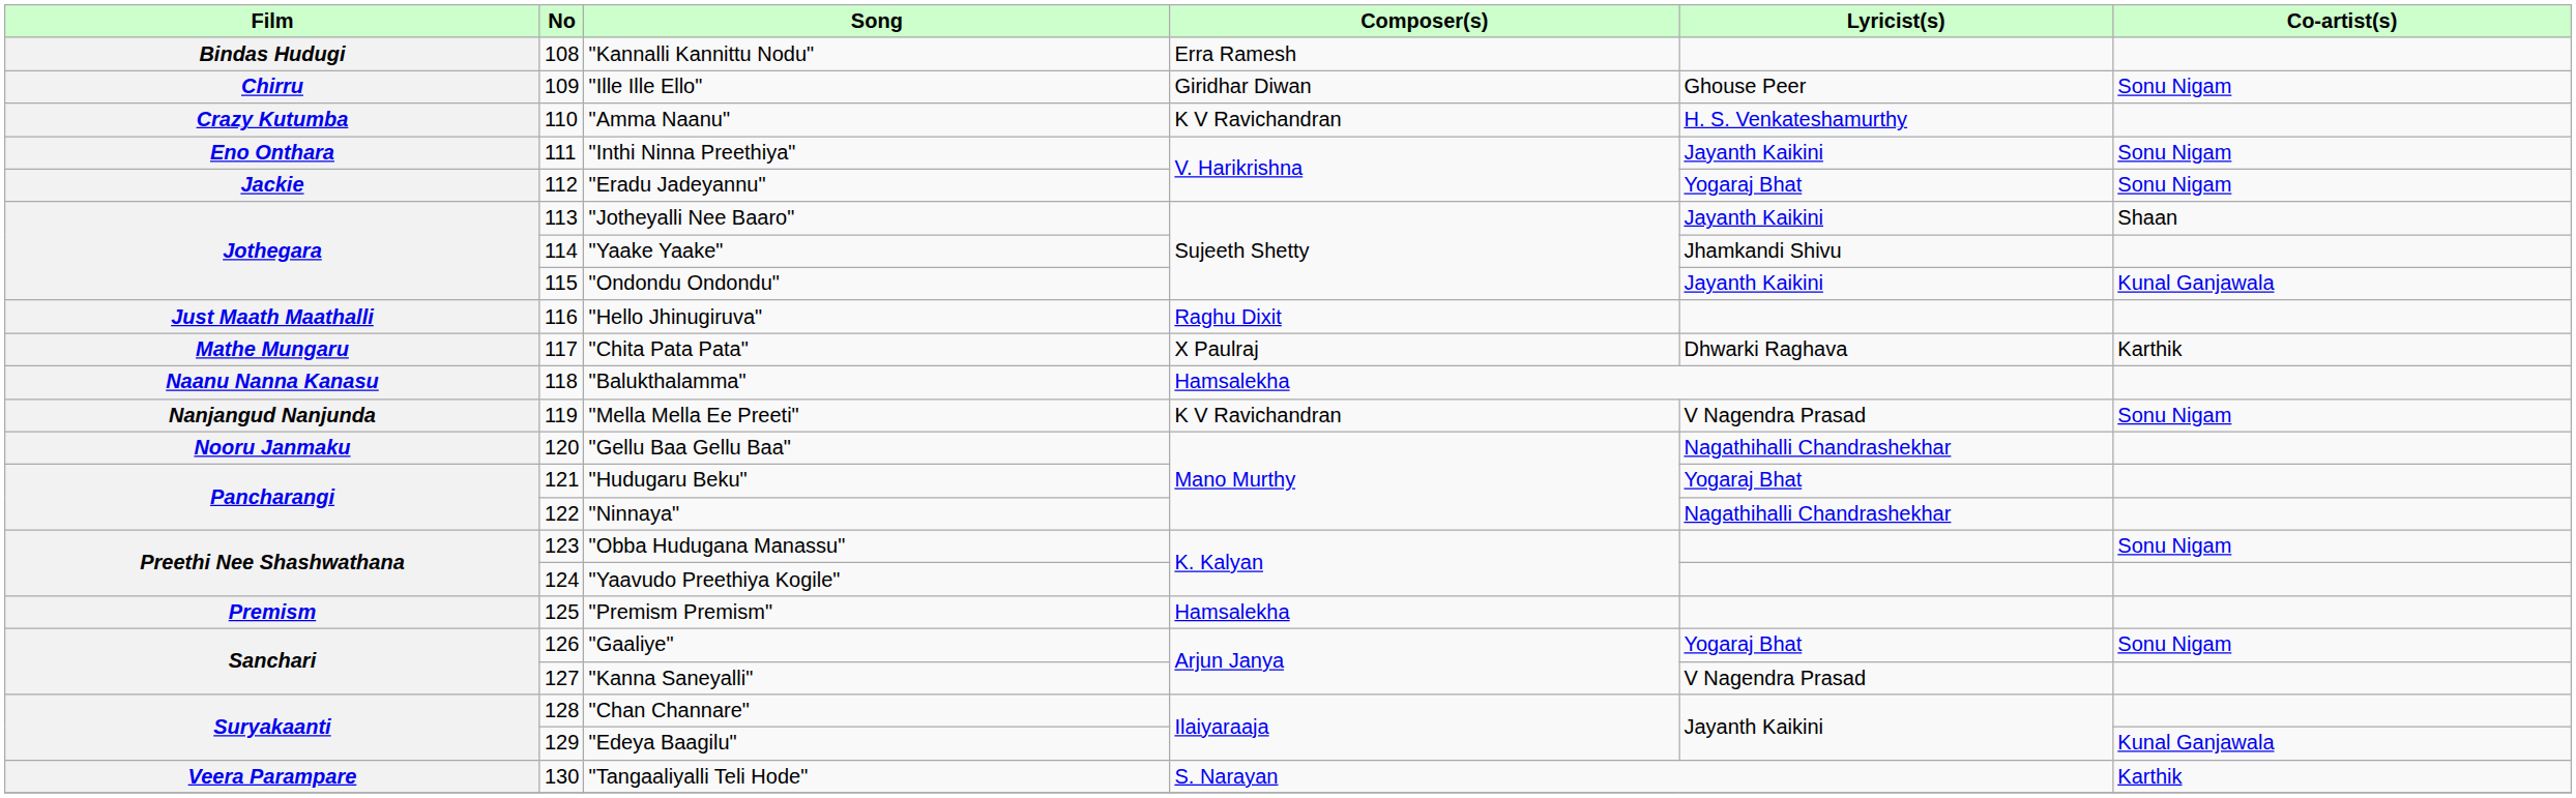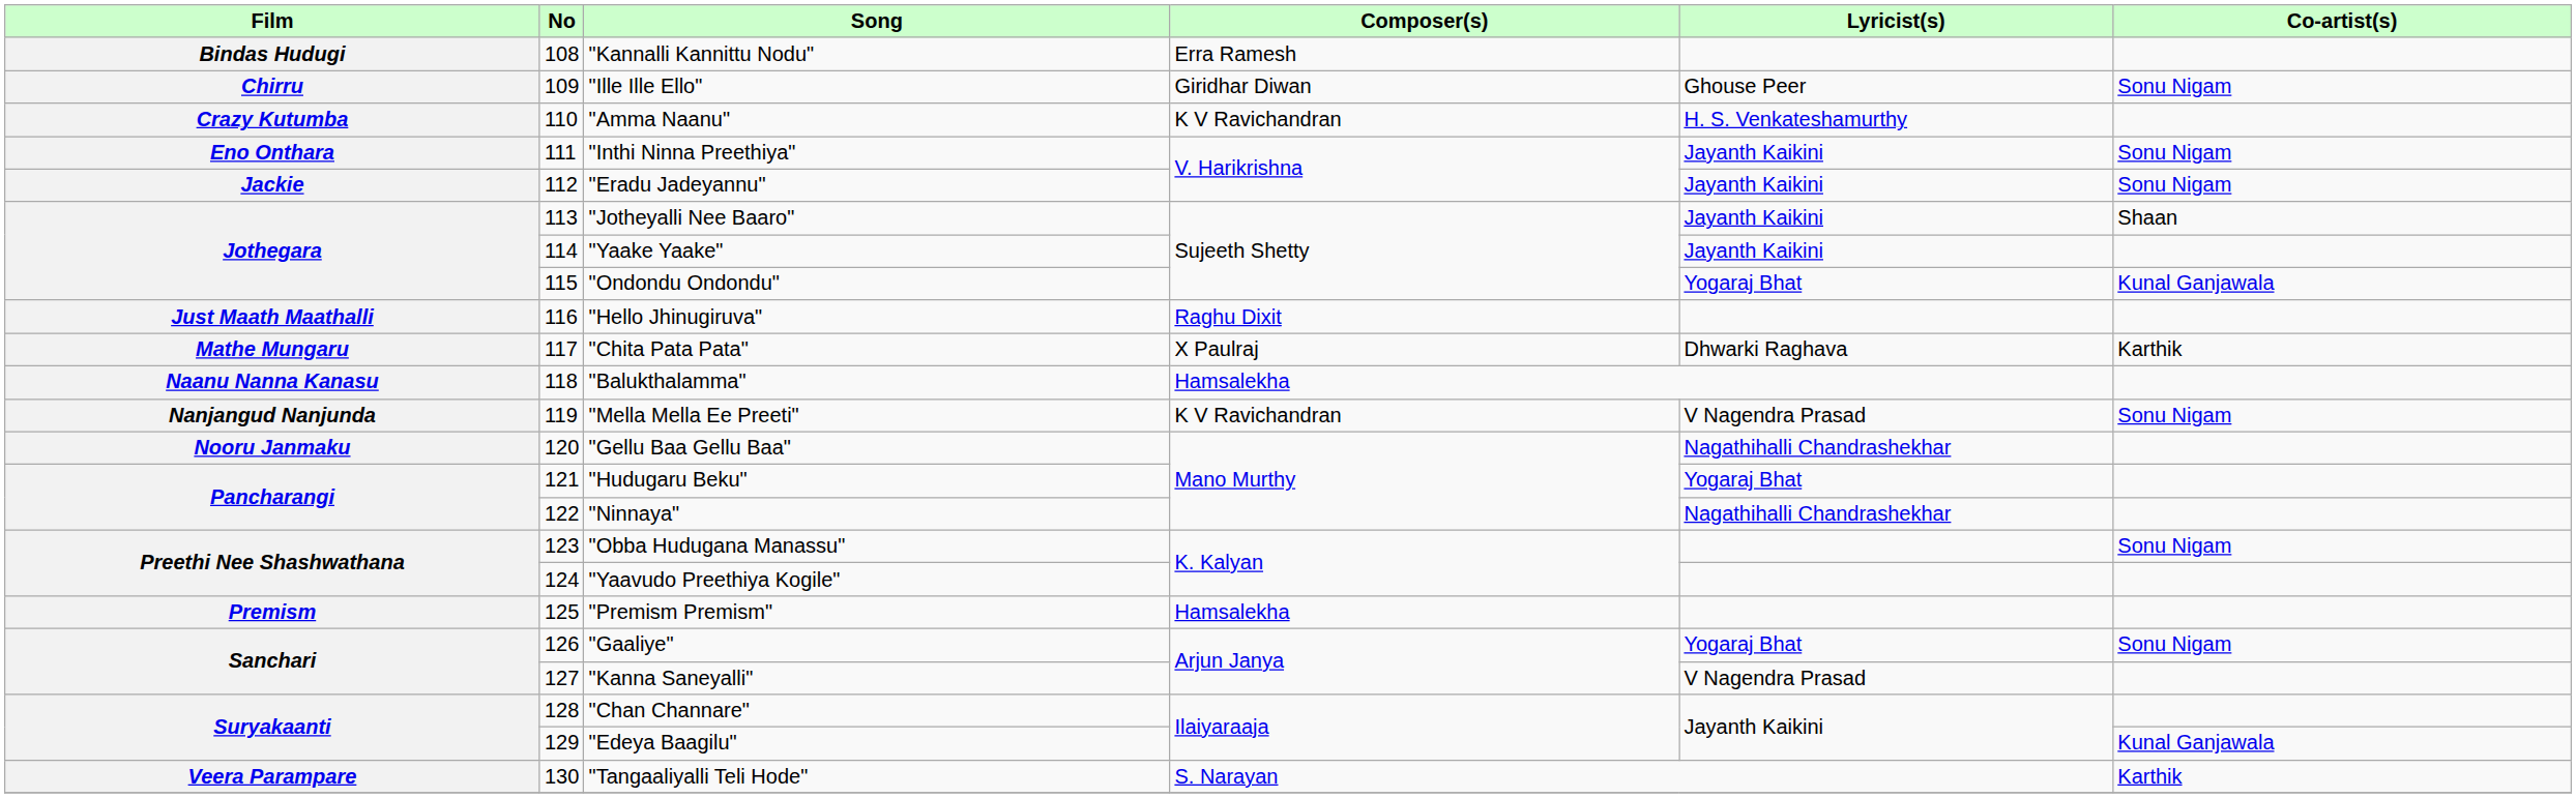"Eradu Jadeyannu" | Lyricist(s): Yogaraj Bhat -> Jayanth Kaikini
"Yaake Yaake" | Lyricist(s): Jhamkandi Shivu -> Jayanth Kaikini
"Ondondu Ondondu" | Lyricist(s): Jayanth Kaikini -> Yogaraj Bhat
